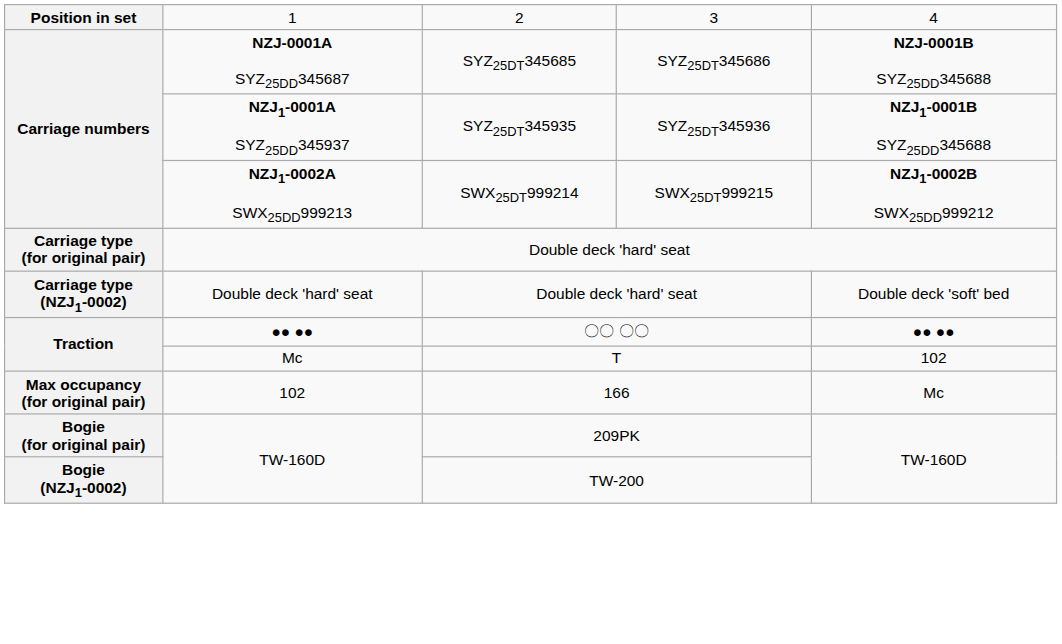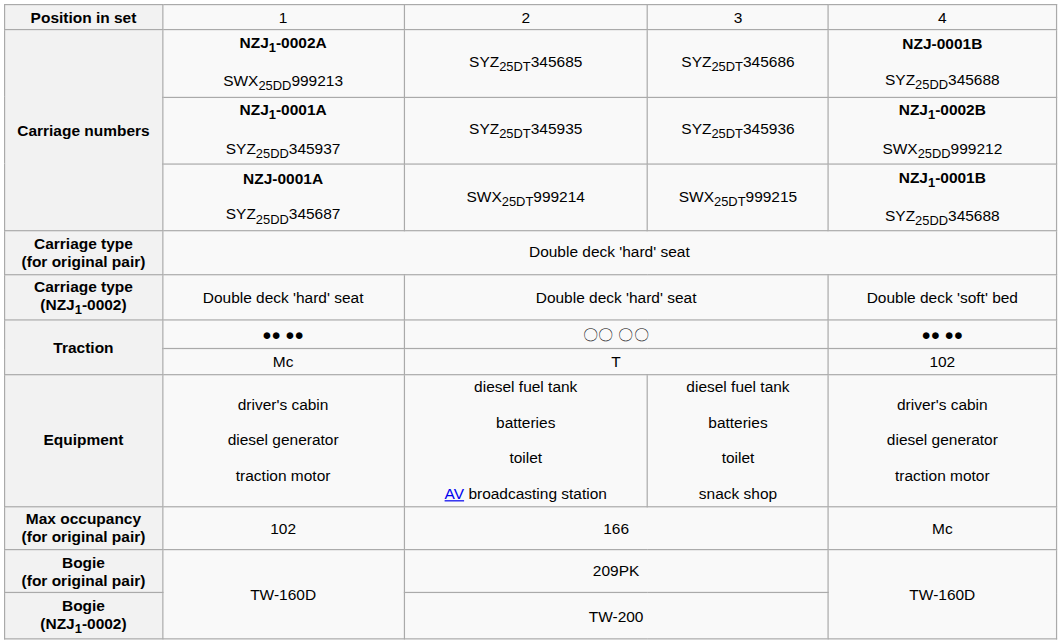SYZ25DT345685 | column 2: NZJ-0001A SYZ25DD345687 -> NZJ1-0002A SWX25DD999213
SYZ25DT345935 | column 5: NZJ1-0001B SYZ25DD345688 -> NZJ1-0002B SWX25DD999212
SWX25DT999214 | column 2: NZJ1-0002A SWX25DD999213 -> NZJ-0001A SYZ25DD345687
SWX25DT999214 | column 5: NZJ1-0002B SWX25DD999212 -> NZJ1-0001B SYZ25DD345688
+ row: Equipment | driver's cabin diesel generator traction motor | diesel fuel tank batteries toilet AV broadcasting station | diesel fuel tank batteries toilet snack shop | driver's cabin diesel generator traction motor
